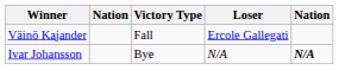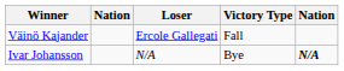columns swapped: Victory Type <-> Loser
